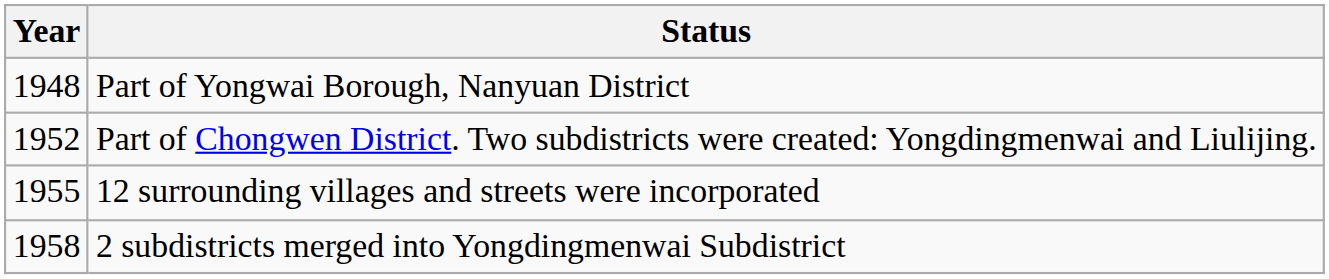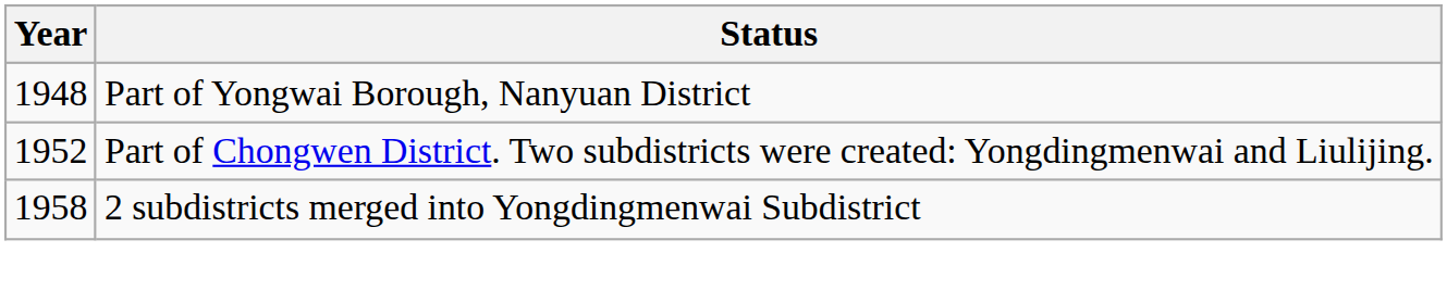- row: 1955 | 12 surrounding villages and streets were incorporated
